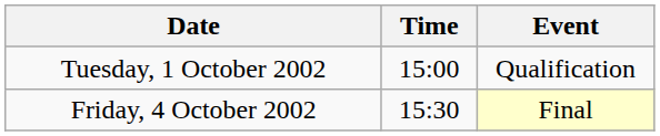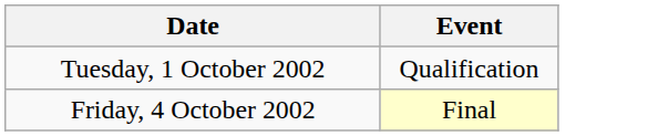- column: Time | 15:00 | 15:30
